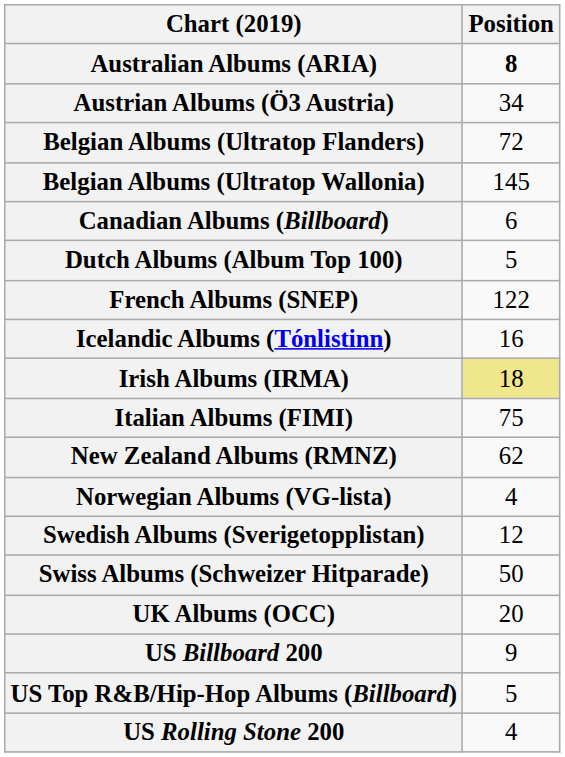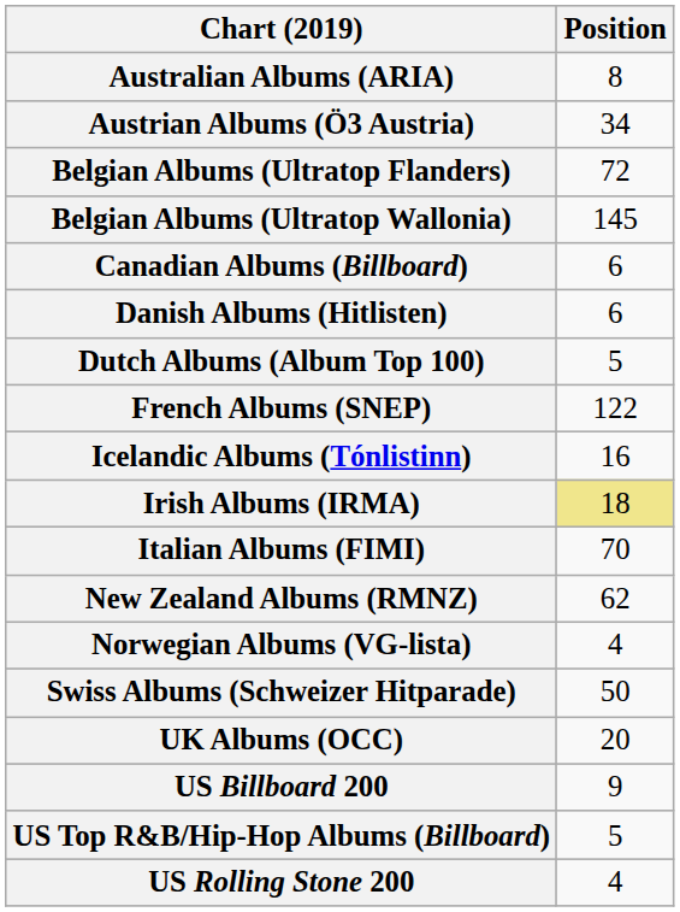Australian Albums (ARIA) | Position: bold -> normal
+ row: Danish Albums (Hitlisten) | 6
Italian Albums (FIMI) | Position: 75 -> 70
- row: Swedish Albums (Sverigetopplistan) | 12
